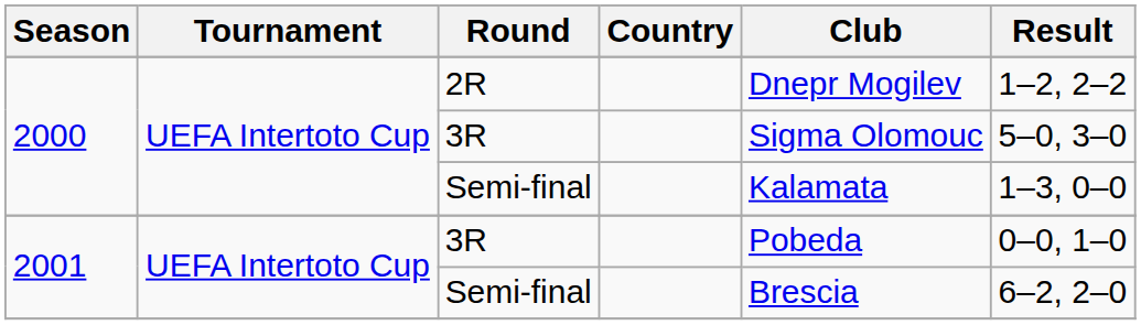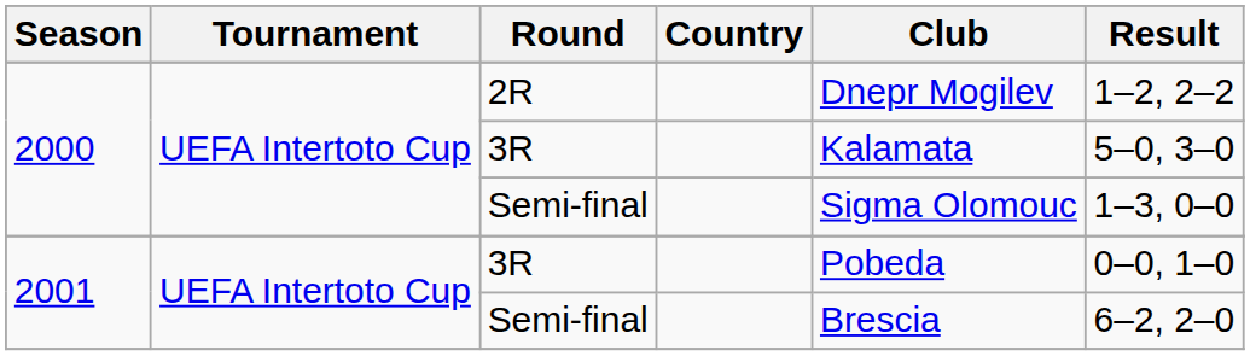2000 / 3R | Club: Sigma Olomouc -> Kalamata
2000 / Semi-final | Club: Kalamata -> Sigma Olomouc
